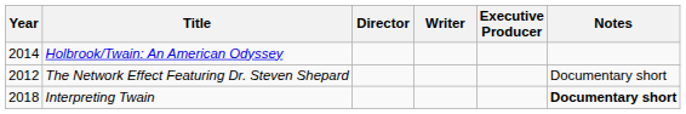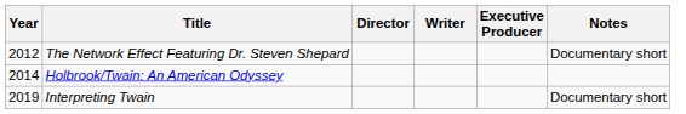rows swapped: The Network Effect Featuring Dr. Steven Shepard <-> Holbrook/Twain: An American Odyssey
Interpreting Twain | Year: 2018 -> 2019
Interpreting Twain | Notes: bold -> normal
